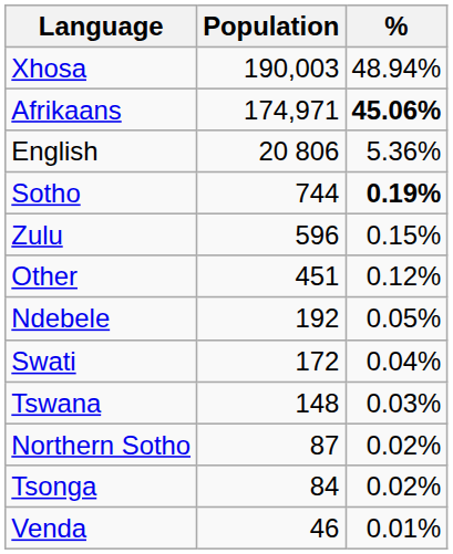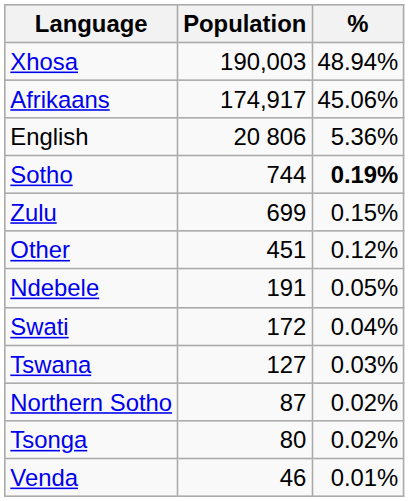Afrikaans | Population: 174,971 -> 174,917
Afrikaans | %: bold -> normal
Zulu | Population: 596 -> 699
Ndebele | Population: 192 -> 191
Tswana | Population: 148 -> 127
Tsonga | Population: 84 -> 80
